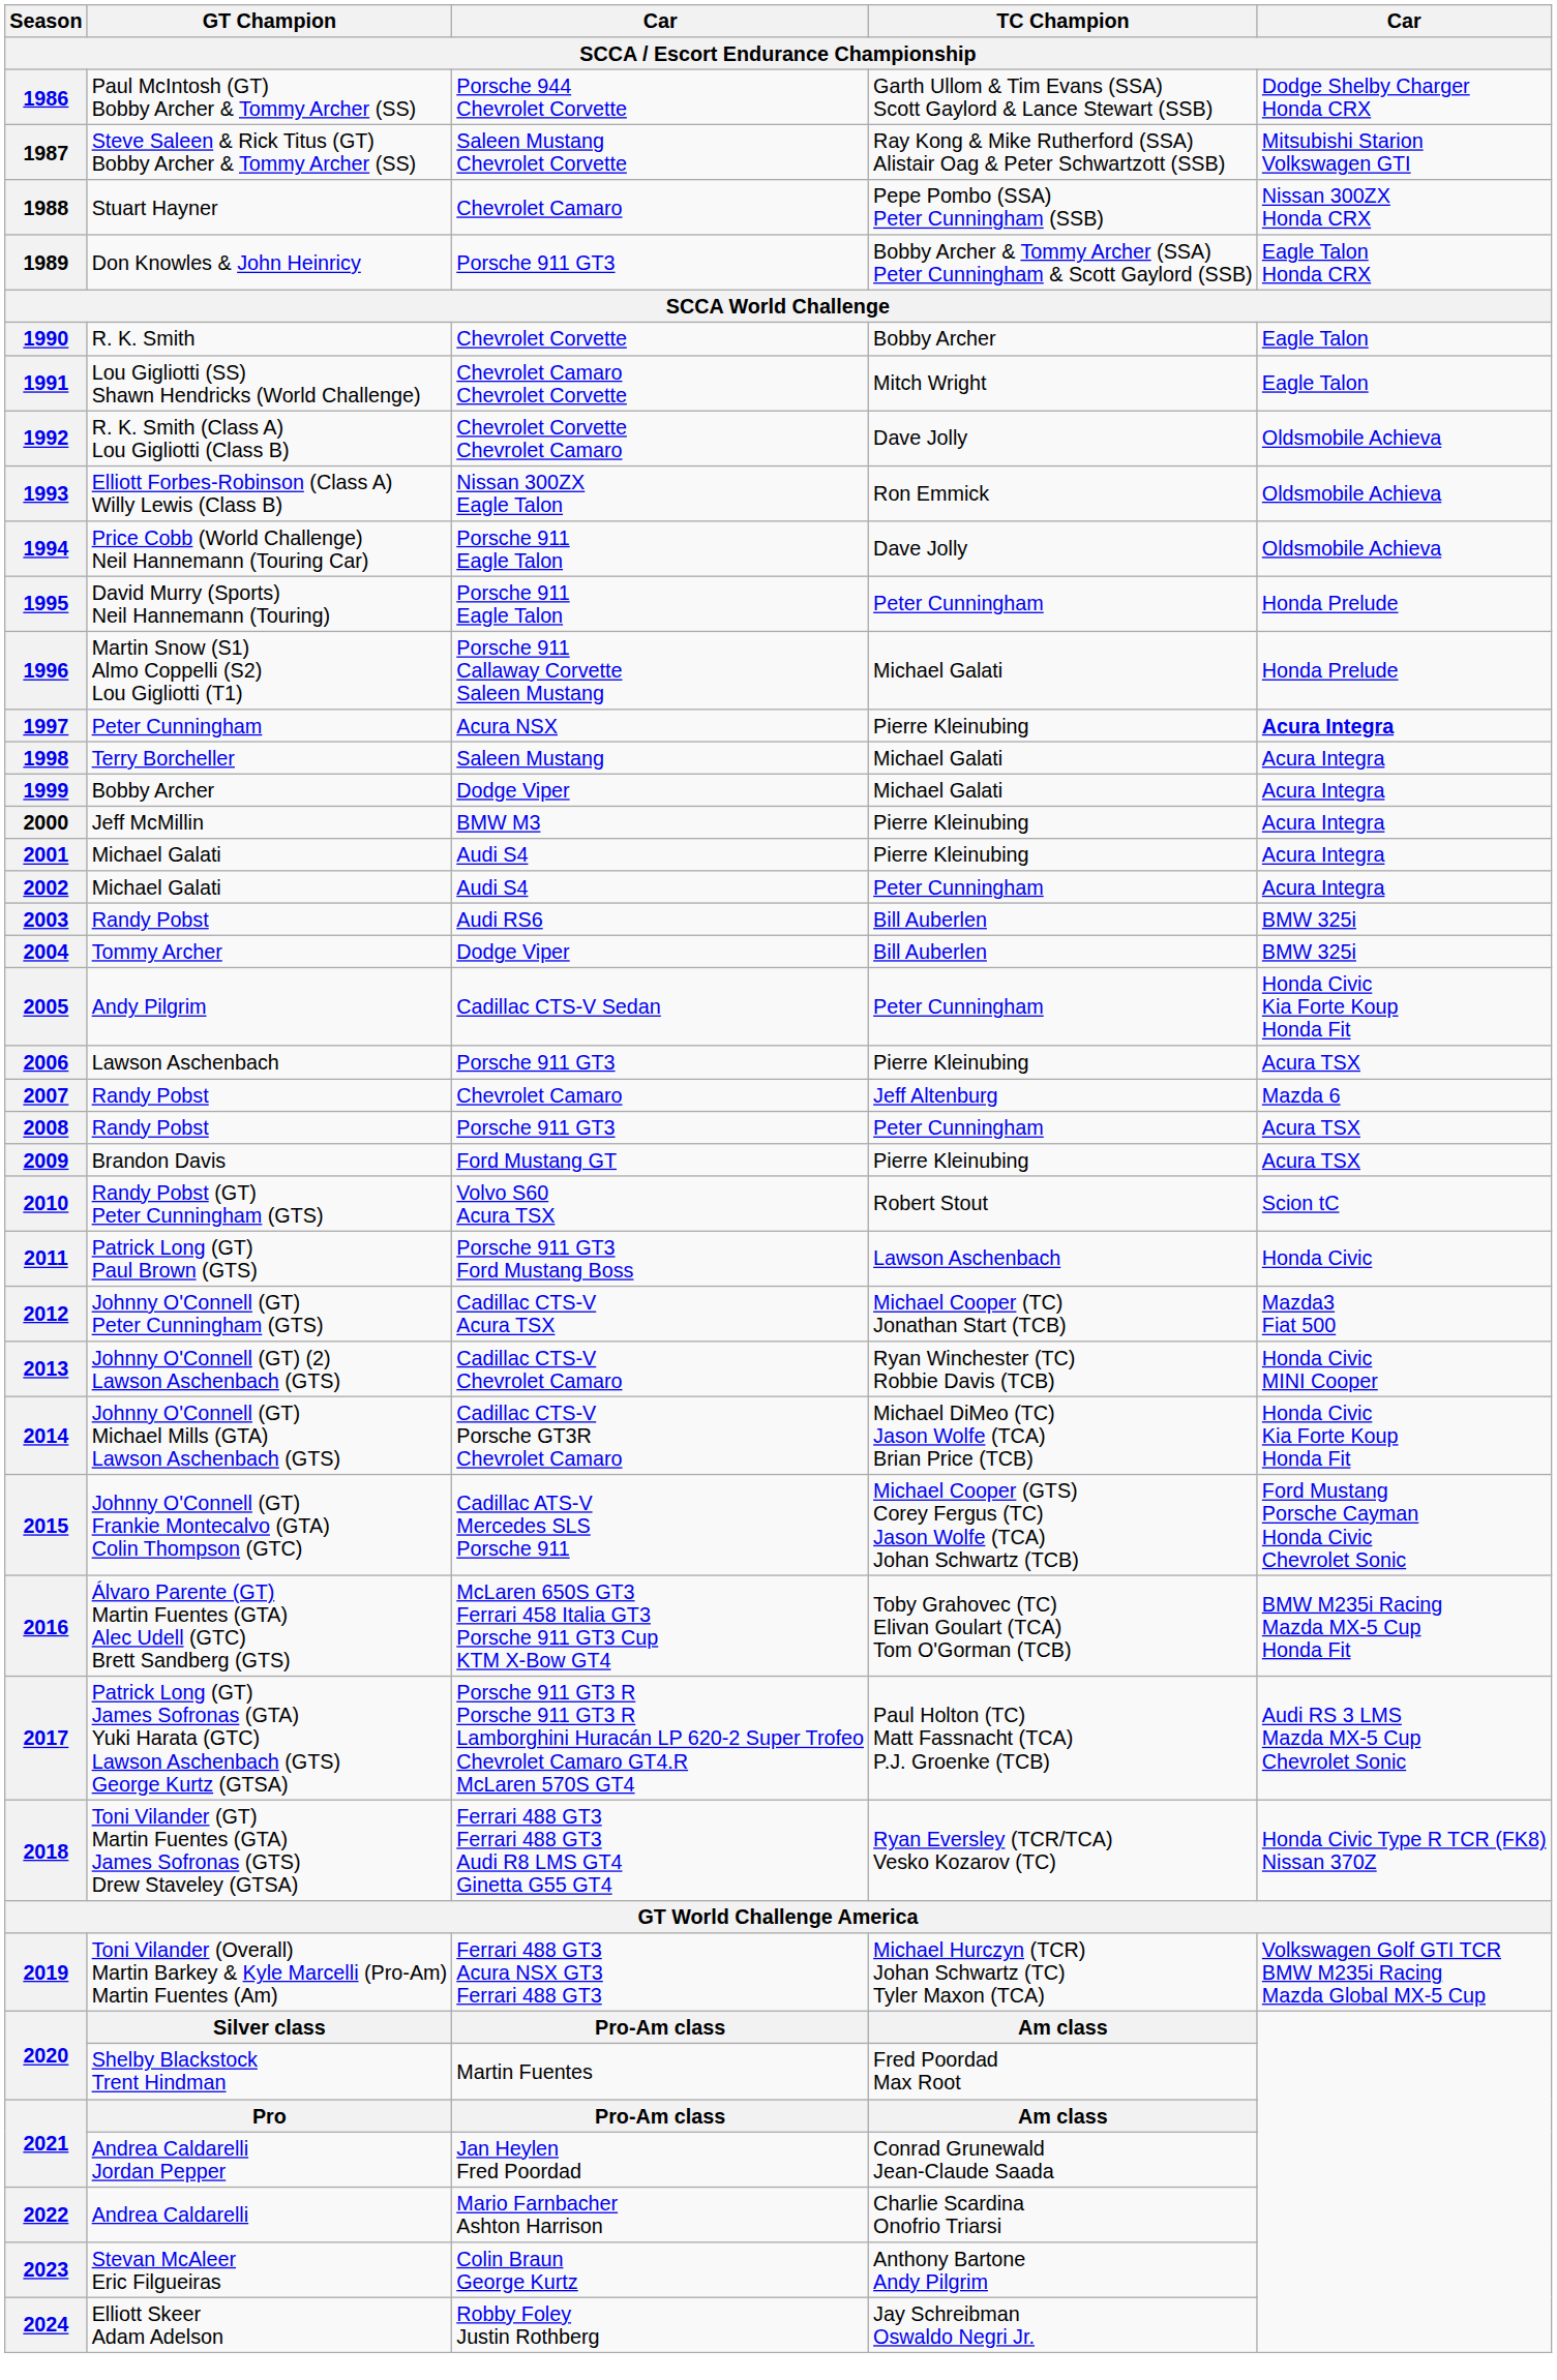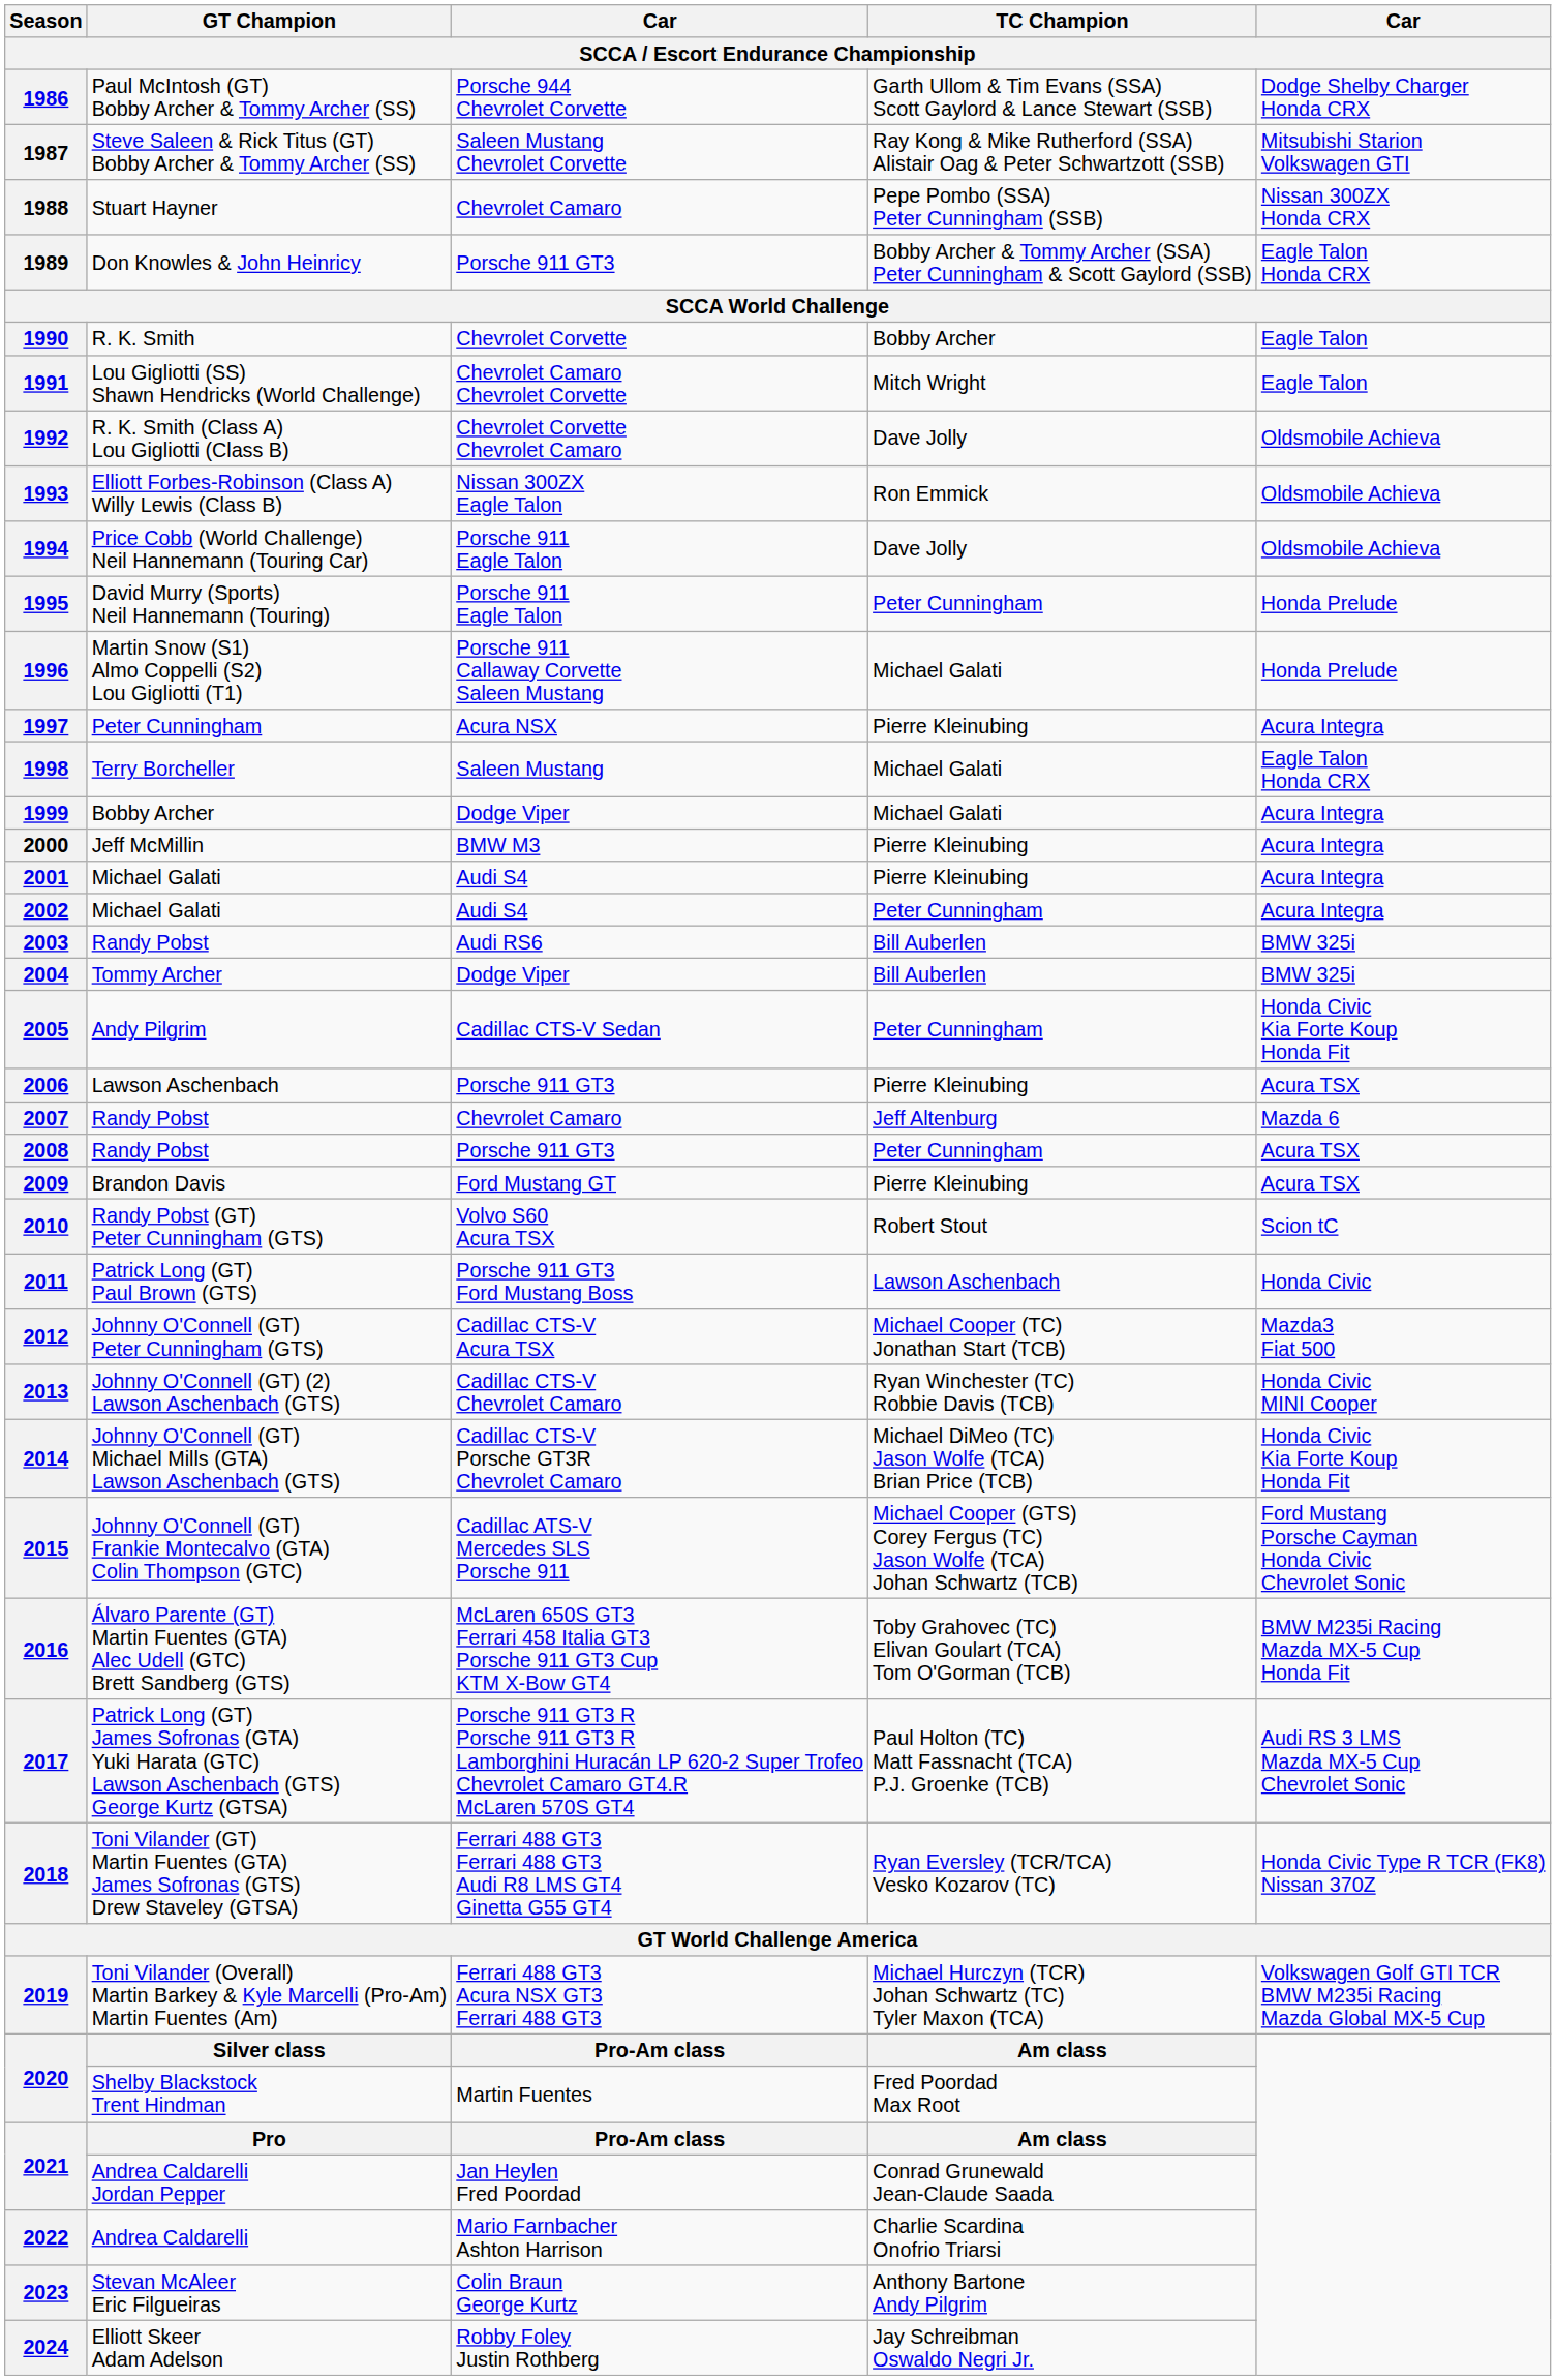1997 | column 5: bold -> normal
1998 | column 5: Acura Integra -> Eagle Talon Honda CRX
